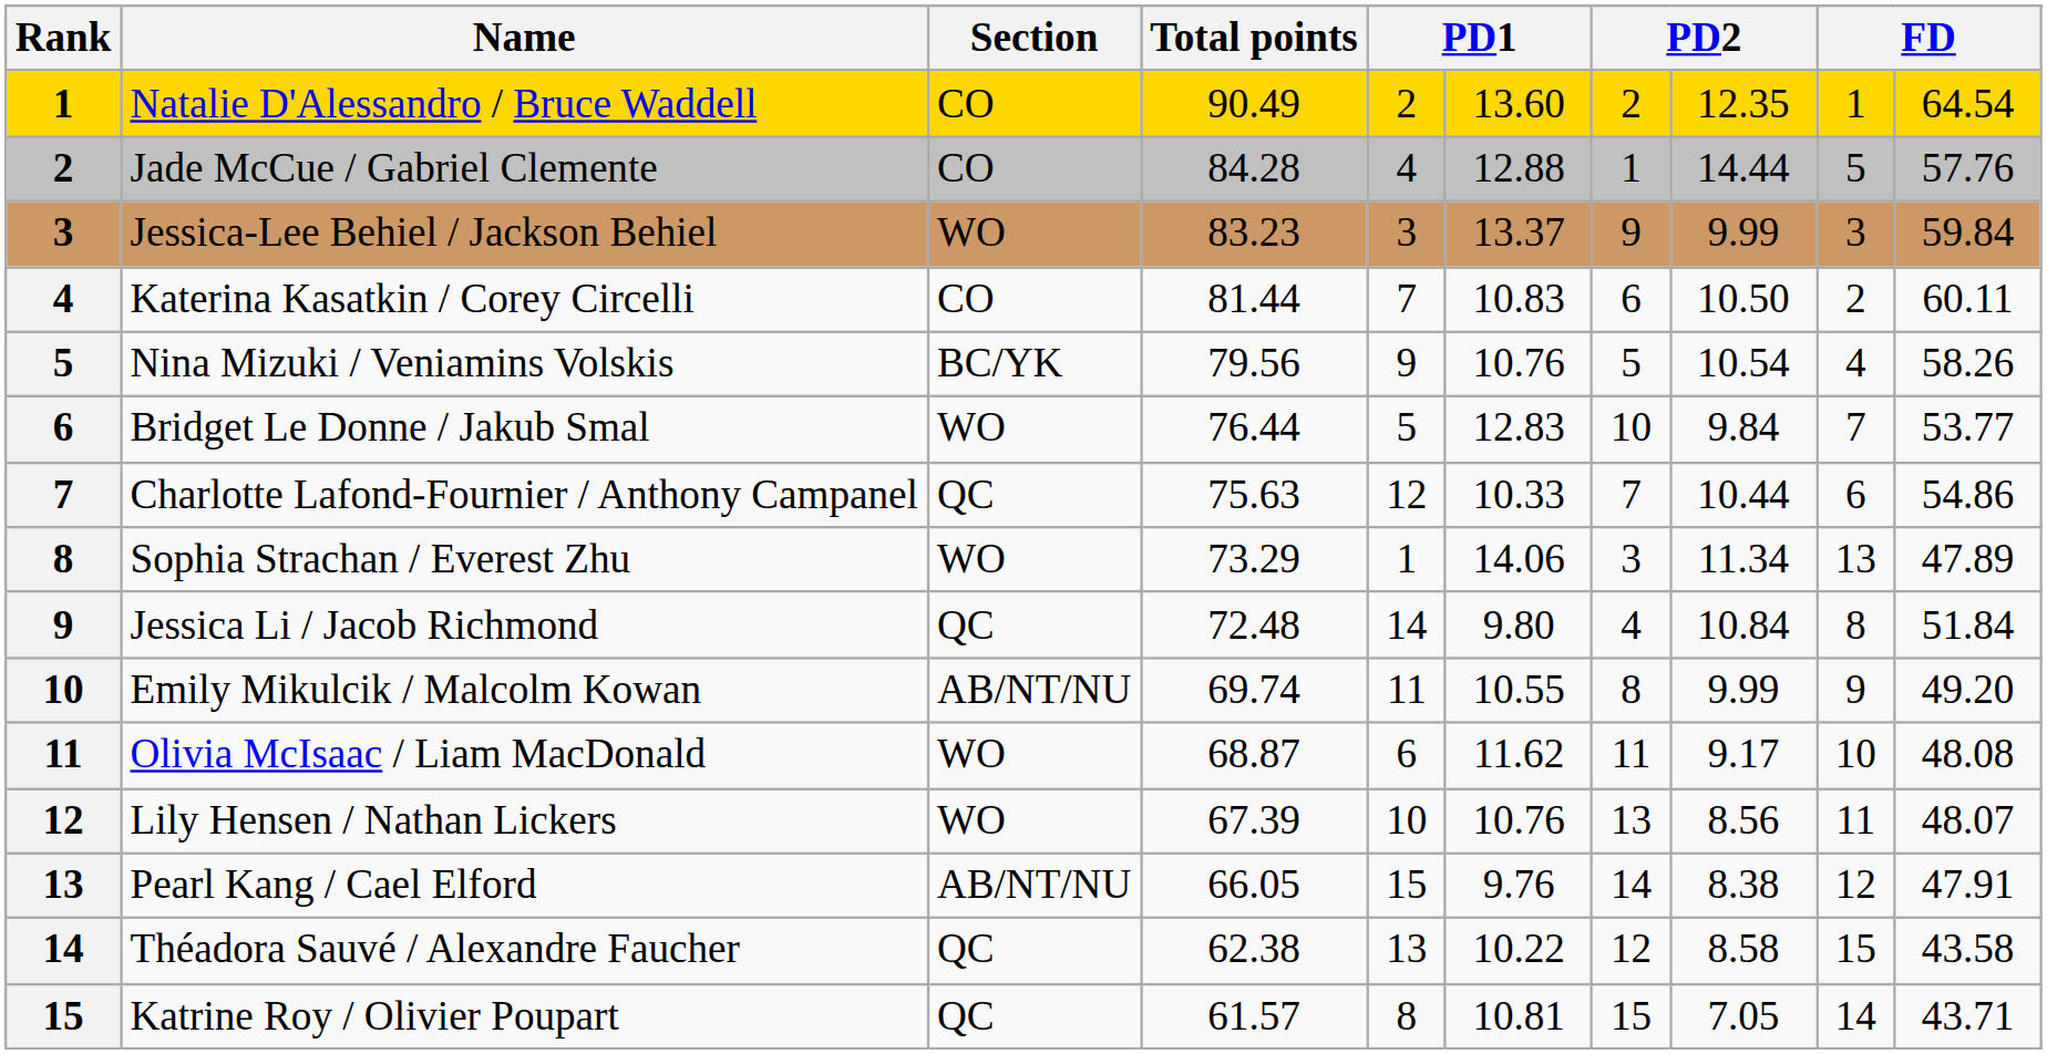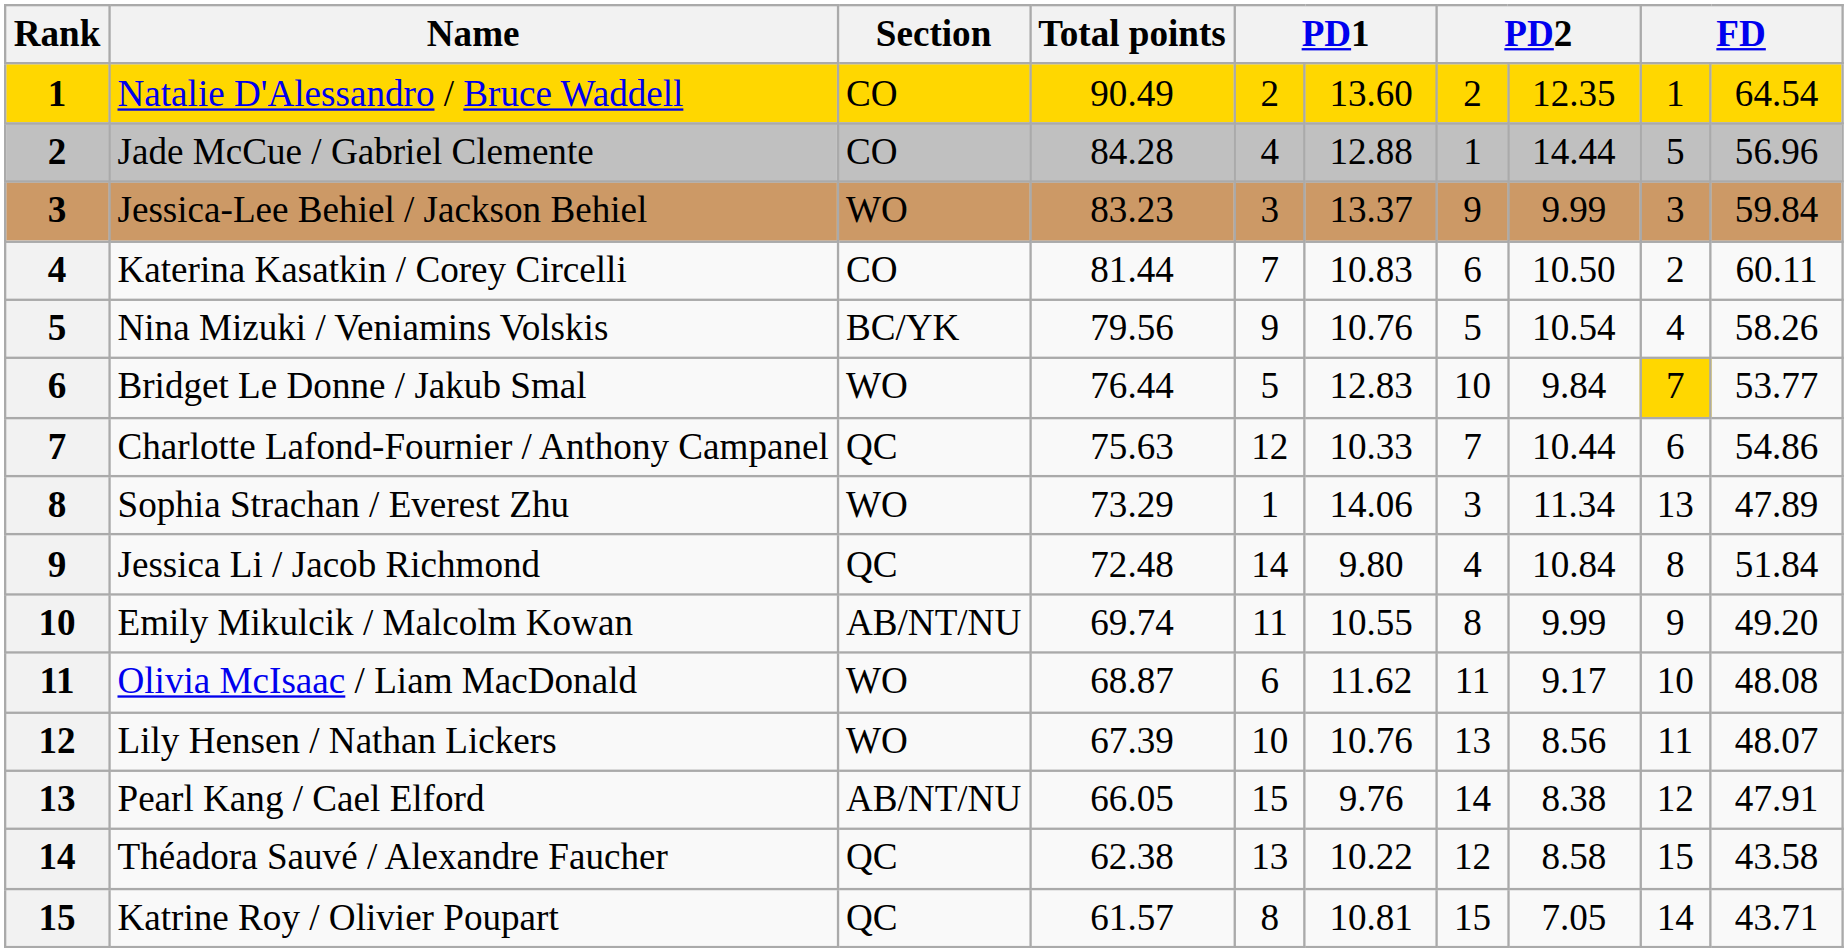Jade McCue / Gabriel Clemente | column 10: 57.76 -> 56.96
Bridget Le Donne / Jakub Smal | column 9: no background -> gold background
